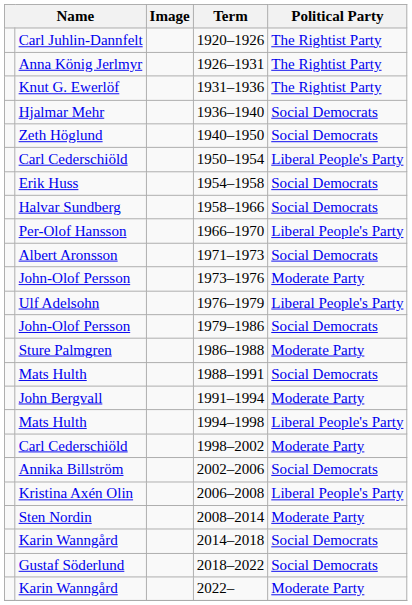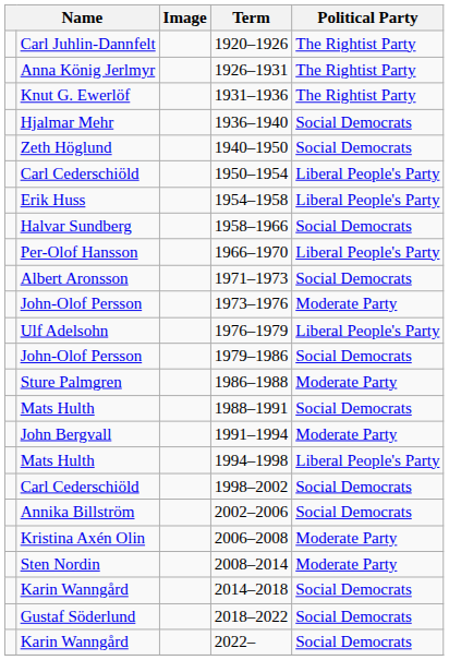1954–1958 | Political Party: Social Democrats -> Liberal People's Party
1998–2002 | Political Party: Moderate Party -> Social Democrats
2006–2008 | Political Party: Liberal People's Party -> Moderate Party
2022– | Political Party: Moderate Party -> Social Democrats
